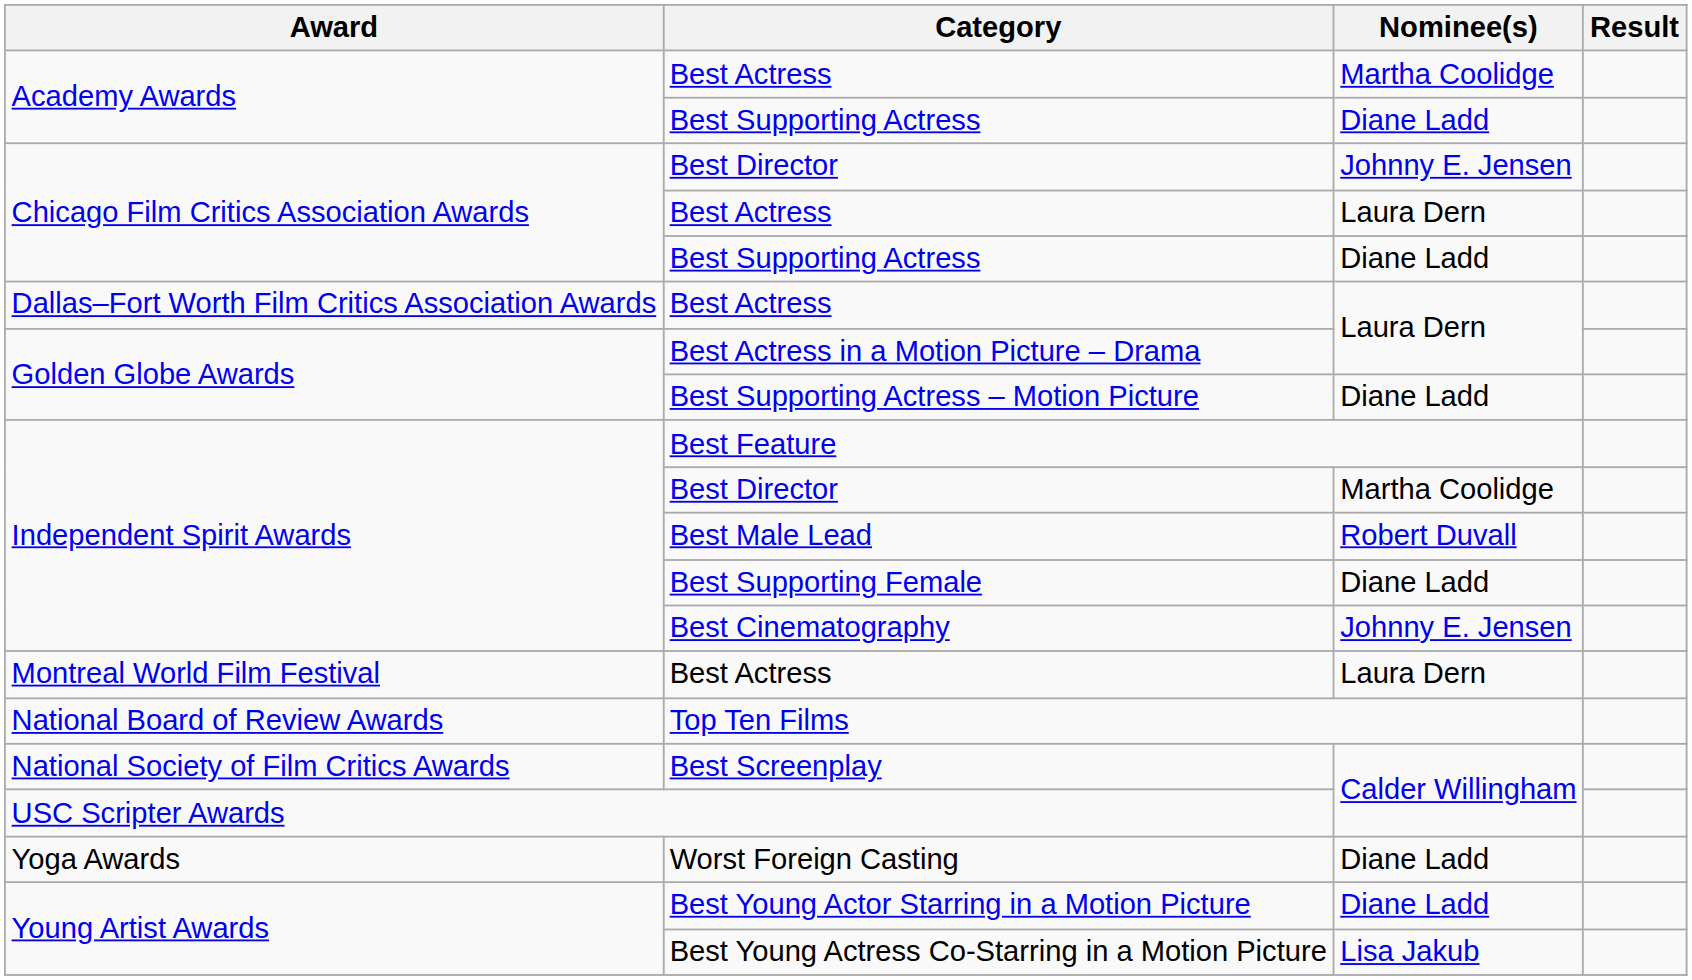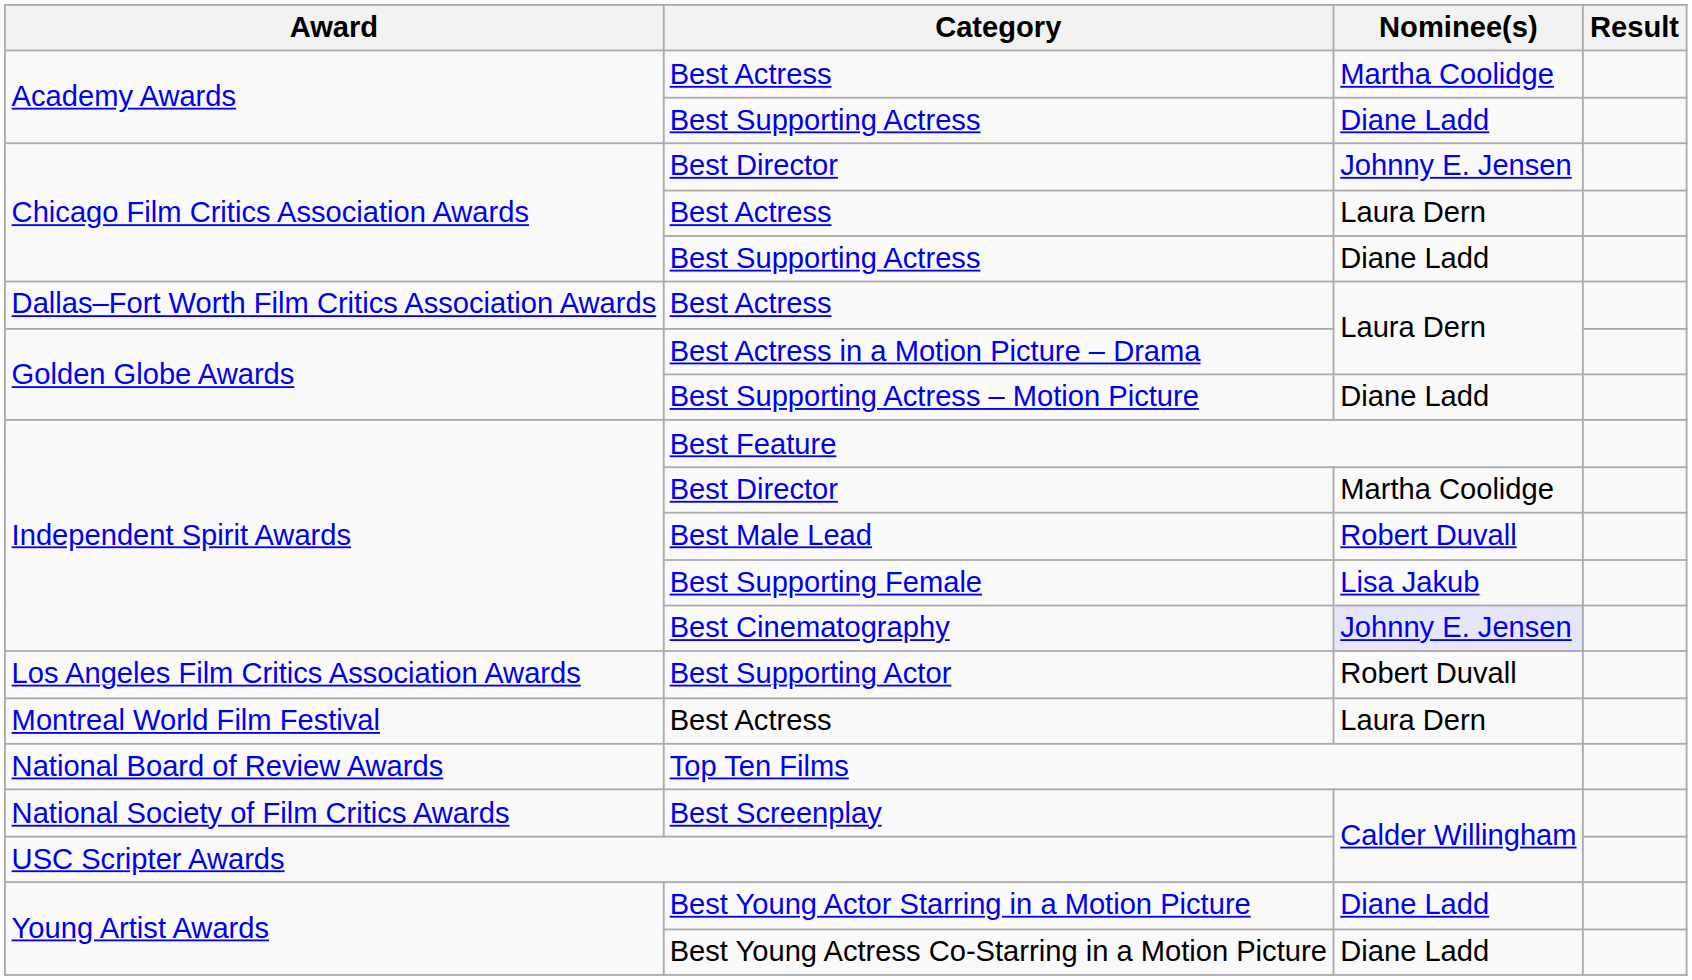Best Supporting Female | Nominee(s): Diane Ladd -> Lisa Jakub
Best Cinematography | Nominee(s): no background -> lavender background
+ row: Los Angeles Film Critics Association Awards | Best Supporting Actor | Robert Duvall
- row: Yoga Awards | Worst Foreign Casting | Diane Ladd
Best Young Actress Co-Starring in a Motion Picture | Nominee(s): Lisa Jakub -> Diane Ladd
